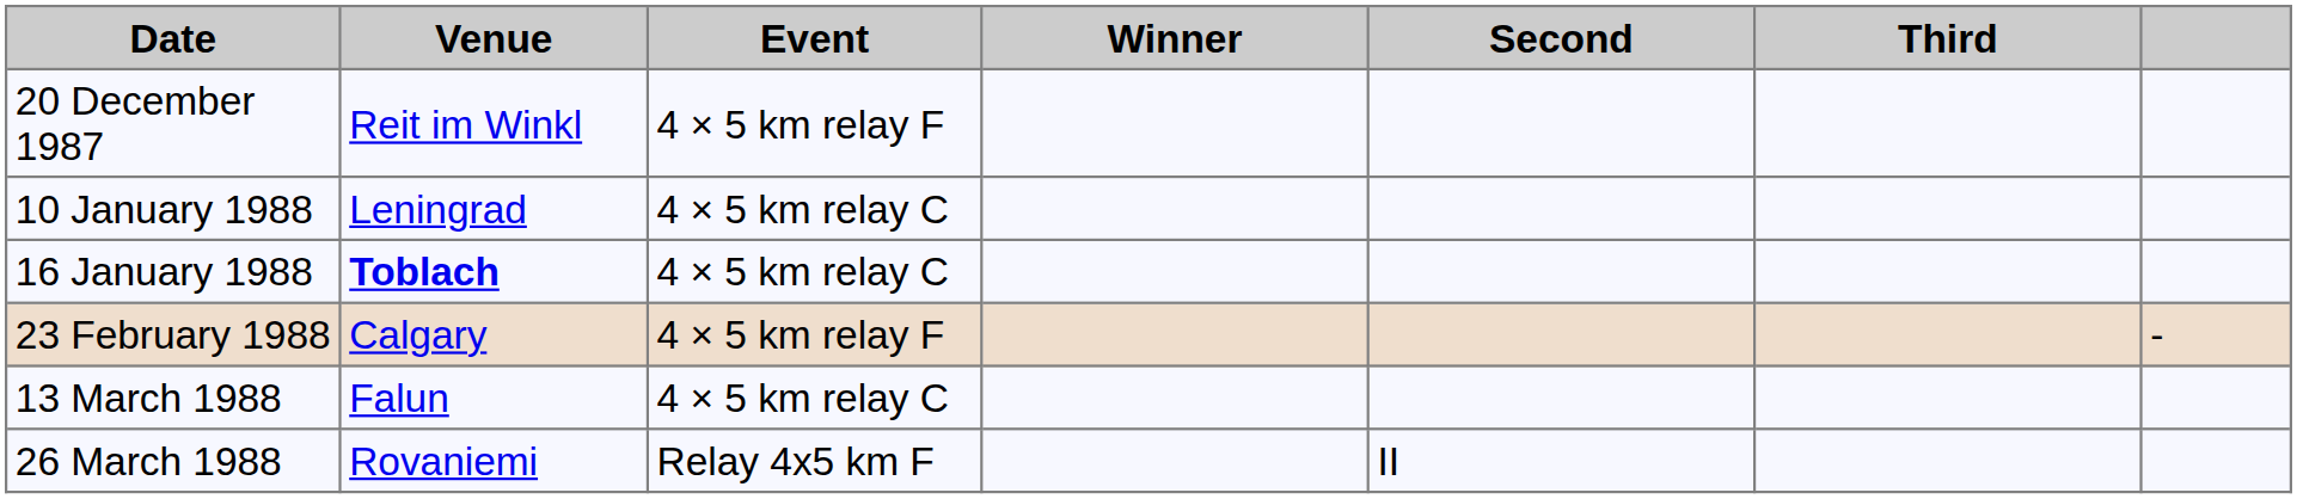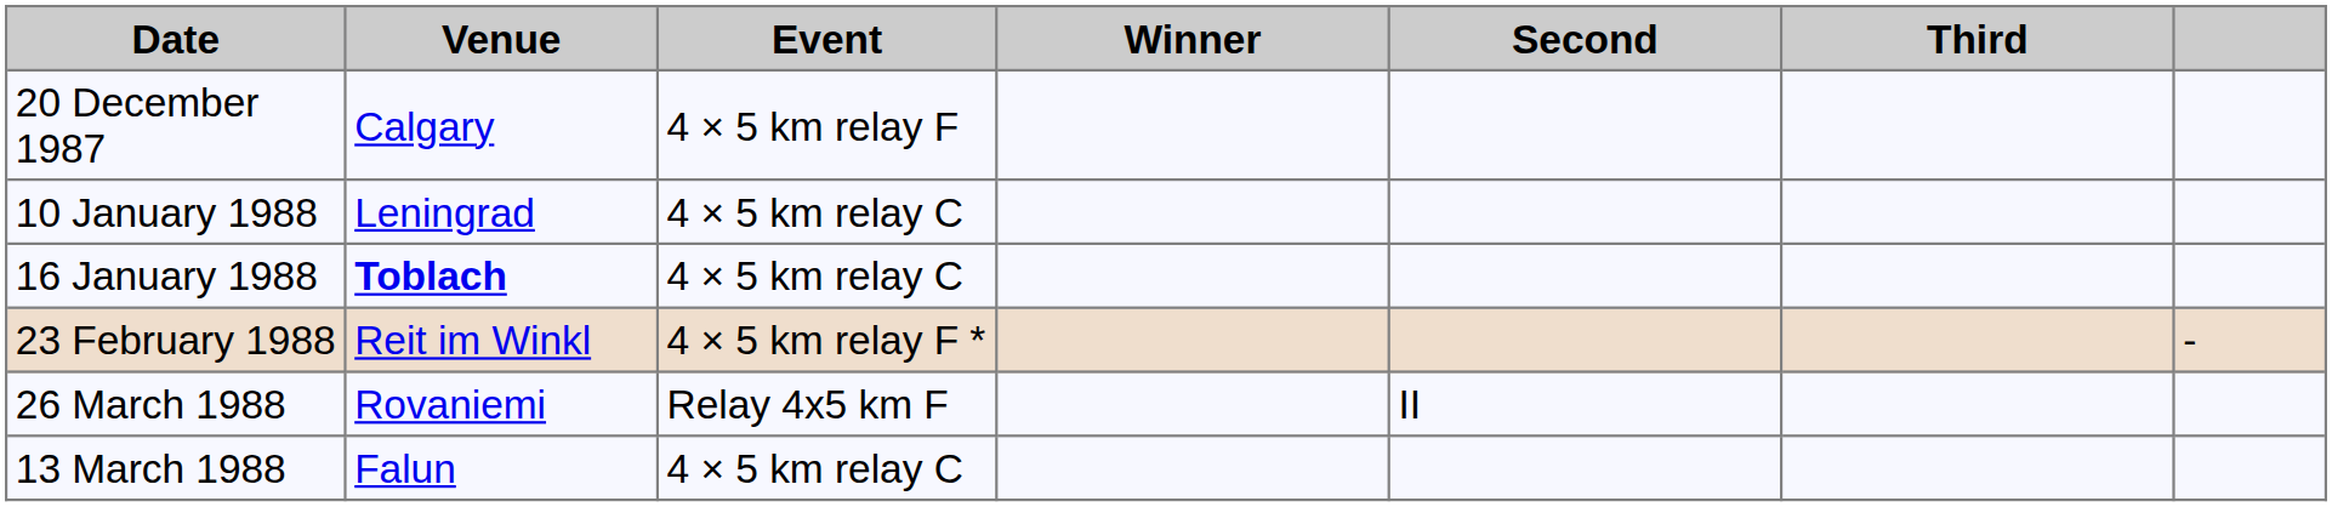20 December 1987 | Venue: Reit im Winkl -> Calgary
23 February 1988 | Venue: Calgary -> Reit im Winkl
23 February 1988 | Event: 4 × 5 km relay F -> 4 × 5 km relay F *
rows swapped: 13 March 1988 <-> 26 March 1988
